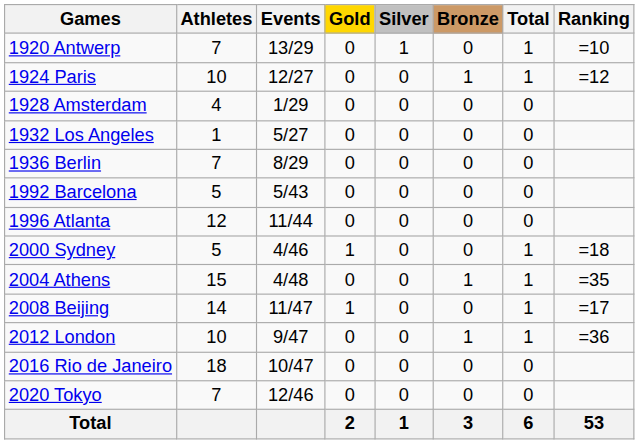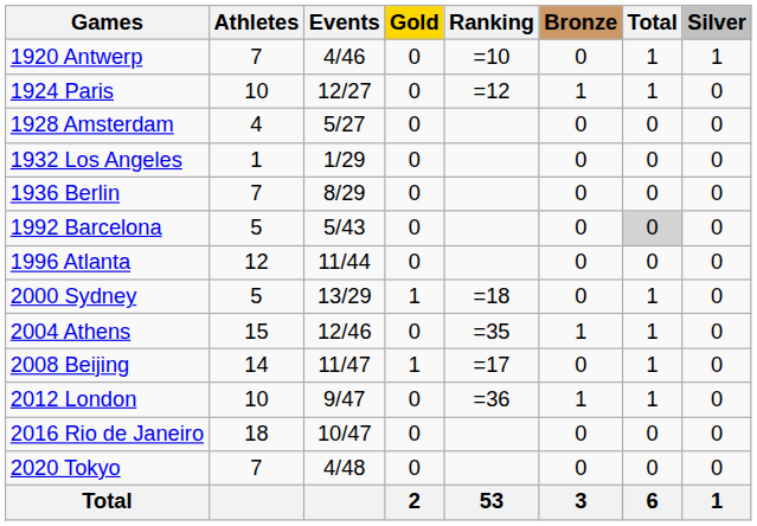columns swapped: Silver <-> Ranking
1920 Antwerp | Events: 13/29 -> 4/46
1928 Amsterdam | Events: 1/29 -> 5/27
1932 Los Angeles | Events: 5/27 -> 1/29
1992 Barcelona | Total: no background -> lightgrey background
2000 Sydney | Events: 4/46 -> 13/29
2004 Athens | Events: 4/48 -> 12/46
2020 Tokyo | Events: 12/46 -> 4/48
